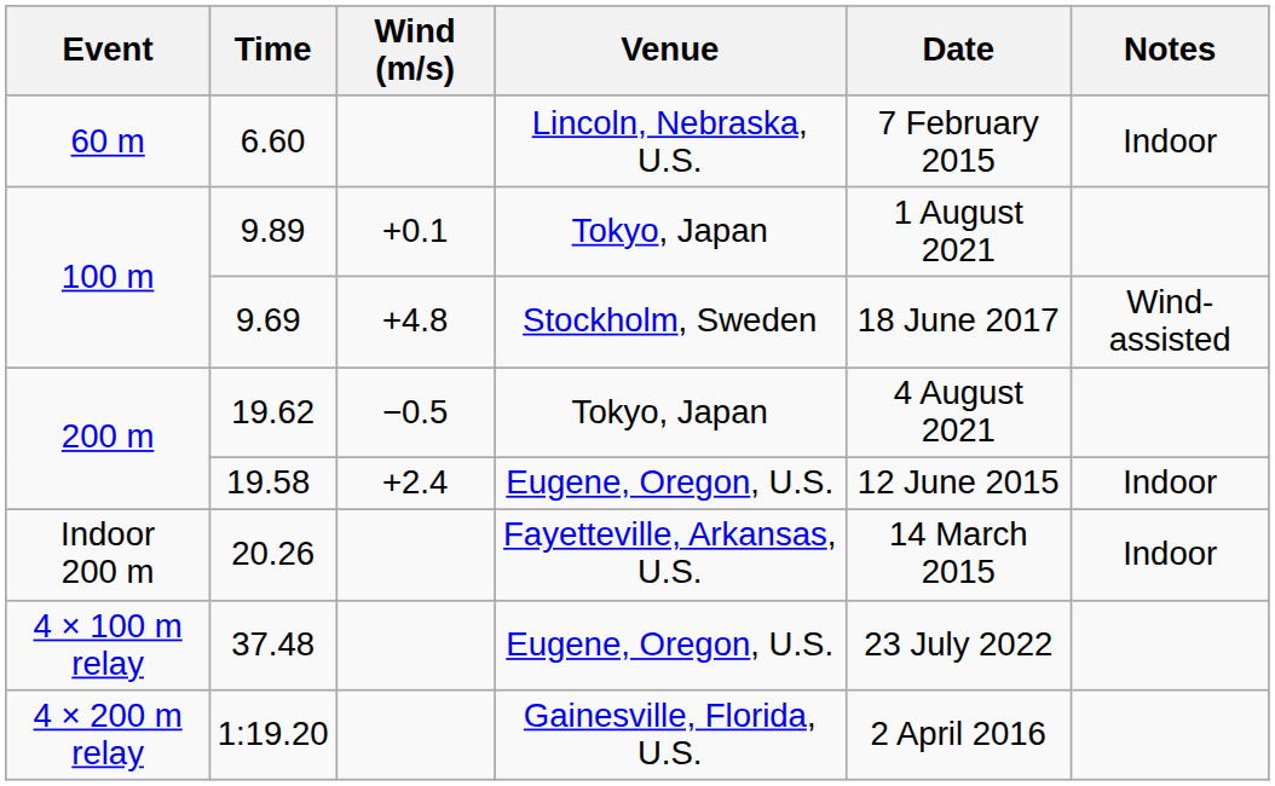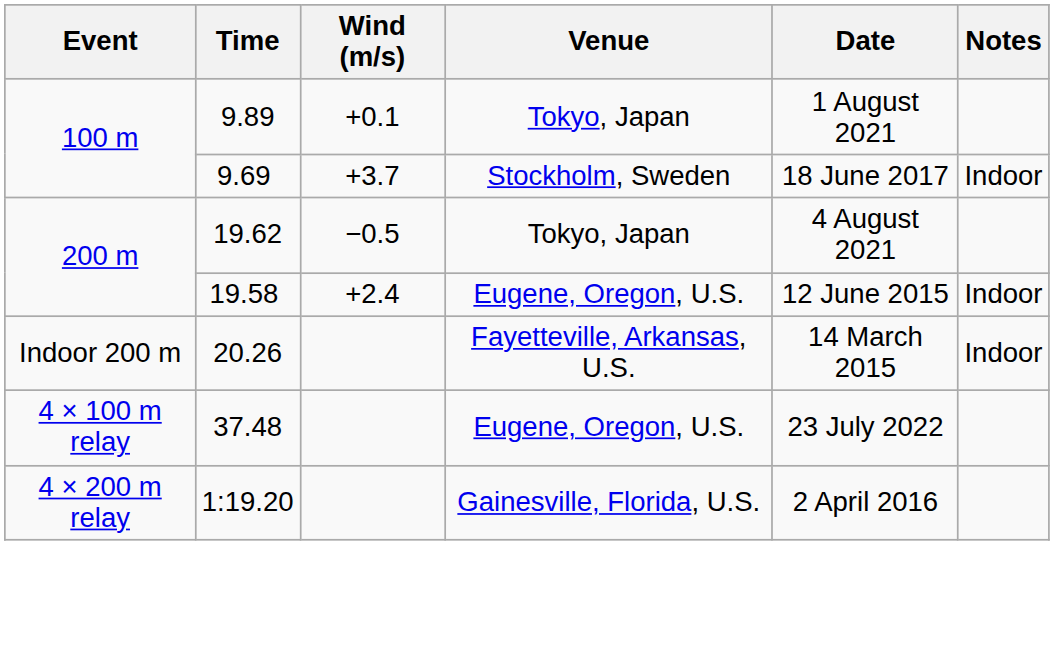- row: 60 m | 6.60 | Lincoln, Nebraska, U.S. | 7 February 2015 | Indoor
9.69 | Wind (m/s): +4.8 -> +3.7
9.69 | Notes: Wind-assisted -> Indoor
